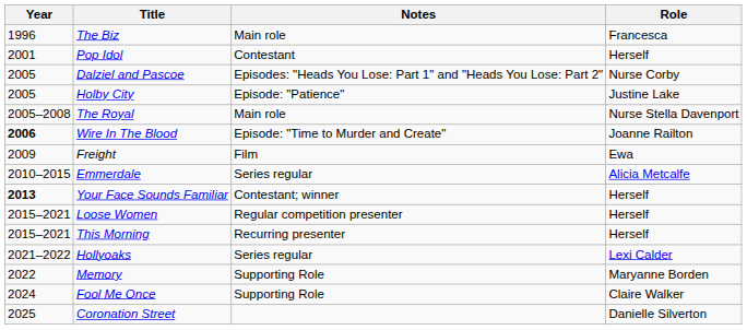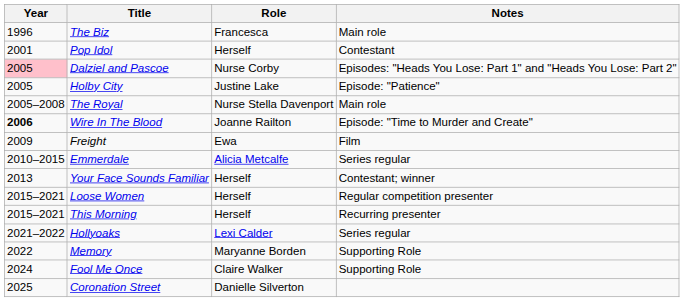columns swapped: Role <-> Notes
Dalziel and Pascoe | Year: no background -> pink background
Your Face Sounds Familiar | Year: bold -> normal
